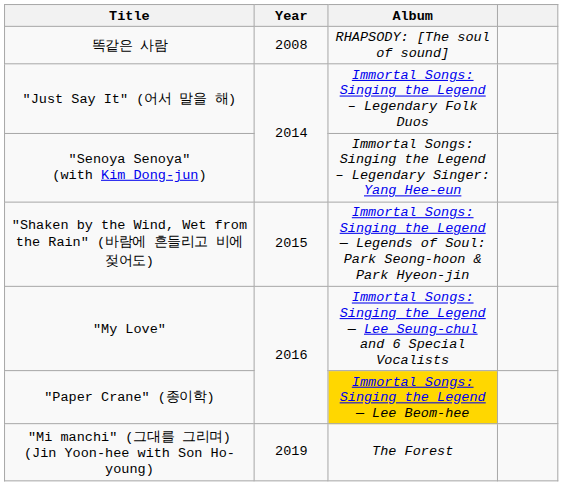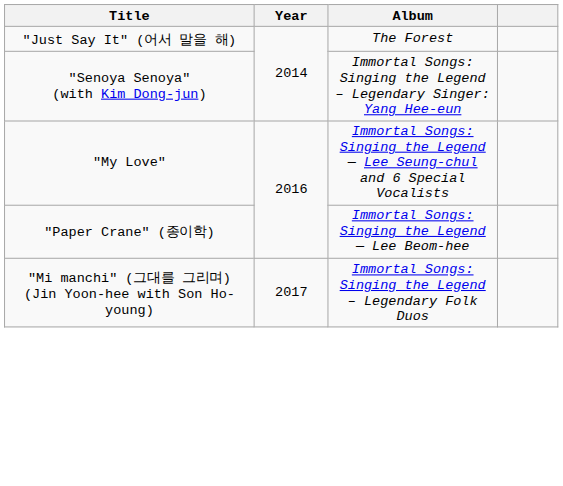- row: 똑같은 사람 | 2008 | RHAPSODY: [The soul of sound]
"Just Say It" (어서 말을 해) | Album: Immortal Songs: Singing the Legend – Legendary Folk Duos -> The Forest
- row: "Shaken by the Wind, Wet from the Rain" (바람에 흔들리고 비에 젖어도) | 2015 | Immortal Songs: Singing the Legend — Legends of Soul: Park Seong-hoon & Park Hyeon-jin
"Paper Crane" (종이학) | Album: gold background -> no background
"Mi manchi" (그대를 그리며) (Jin Yoon-hee with Son Ho-young) | Year: 2019 -> 2017
"Mi manchi" (그대를 그리며) (Jin Yoon-hee with Son Ho-young) | Album: The Forest -> Immortal Songs: Singing the Legend – Legendary Folk Duos
